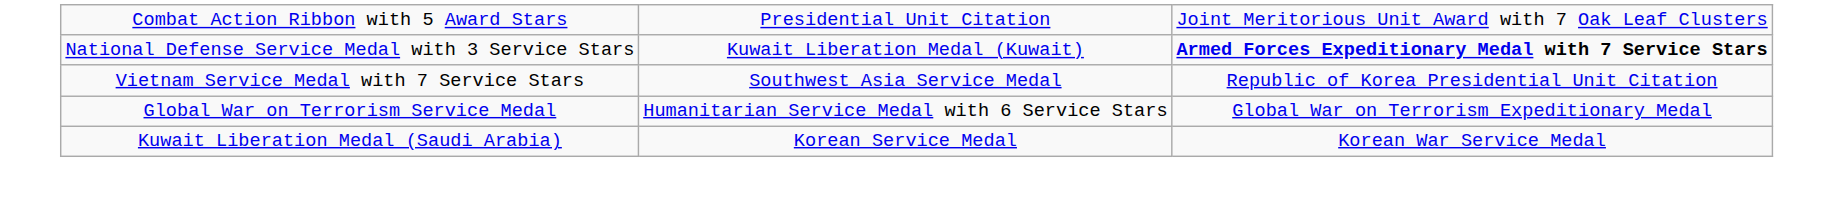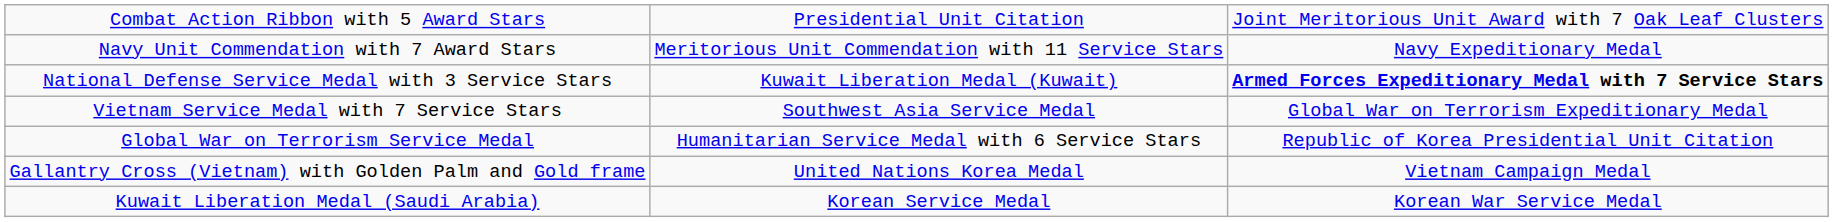+ row: Navy Unit Commendation with 7 Award Stars | Meritorious Unit Commendation with 11 Service Stars | Navy Expeditionary Medal
Vietnam Service Medal with 7 Service Stars | column 3: Republic of Korea Presidential Unit Citation -> Global War on Terrorism Expeditionary Medal
Global War on Terrorism Service Medal | column 3: Global War on Terrorism Expeditionary Medal -> Republic of Korea Presidential Unit Citation
+ row: Gallantry Cross (Vietnam) with Golden Palm and Gold frame | United Nations Korea Medal | Vietnam Campaign Medal
